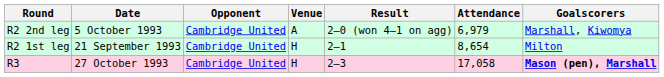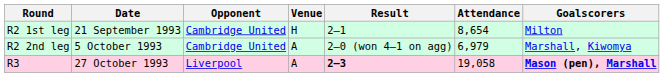rows swapped: R2 1st leg <-> R2 2nd leg
R3 | Opponent: Cambridge United -> Liverpool
R3 | Venue: H -> A
R3 | Result: normal -> bold
R3 | Attendance: 17,058 -> 19,058
